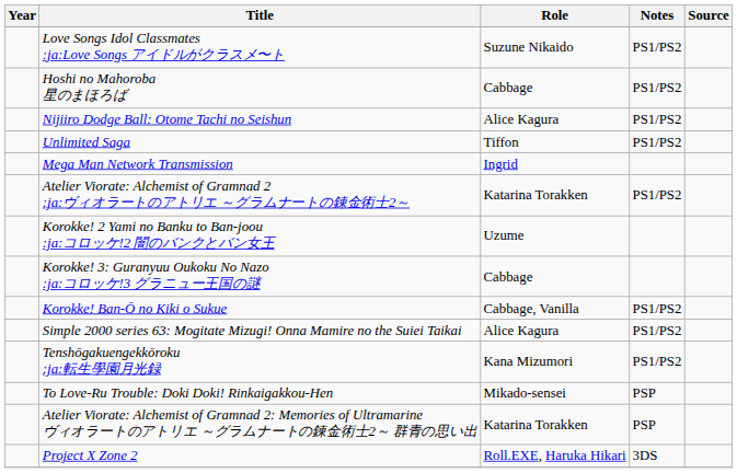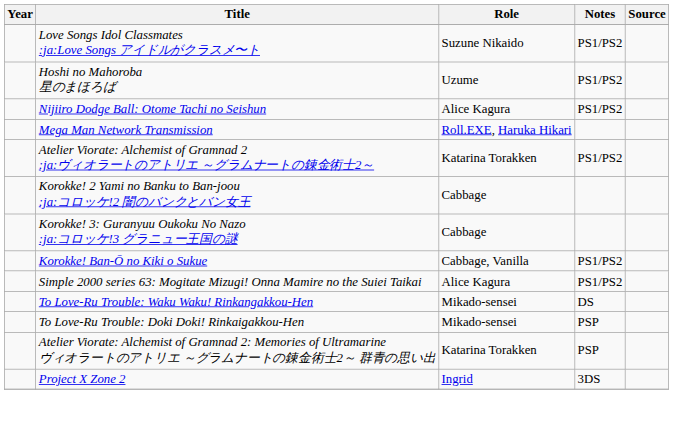Hoshi no Mahoroba 星のまほろば | Role: Cabbage -> Uzume
- row: Unlimited Saga | Tiffon | PS1/PS2
Mega Man Network Transmission | Role: Ingrid -> Roll.EXE, Haruka Hikari
Korokke! 2 Yami no Banku to Ban-joou :ja:コロッケ!2 闇のバンクとバン女王 | Role: Uzume -> Cabbage
- row: Tenshōgakuengekkōroku :ja:転生學園月光録 | Kana Mizumori | PS1/PS2
+ row: To Love-Ru Trouble: Waku Waku! Rinkangakkou-Hen | Mikado-sensei | DS
Project X Zone 2 | Role: Roll.EXE, Haruka Hikari -> Ingrid
